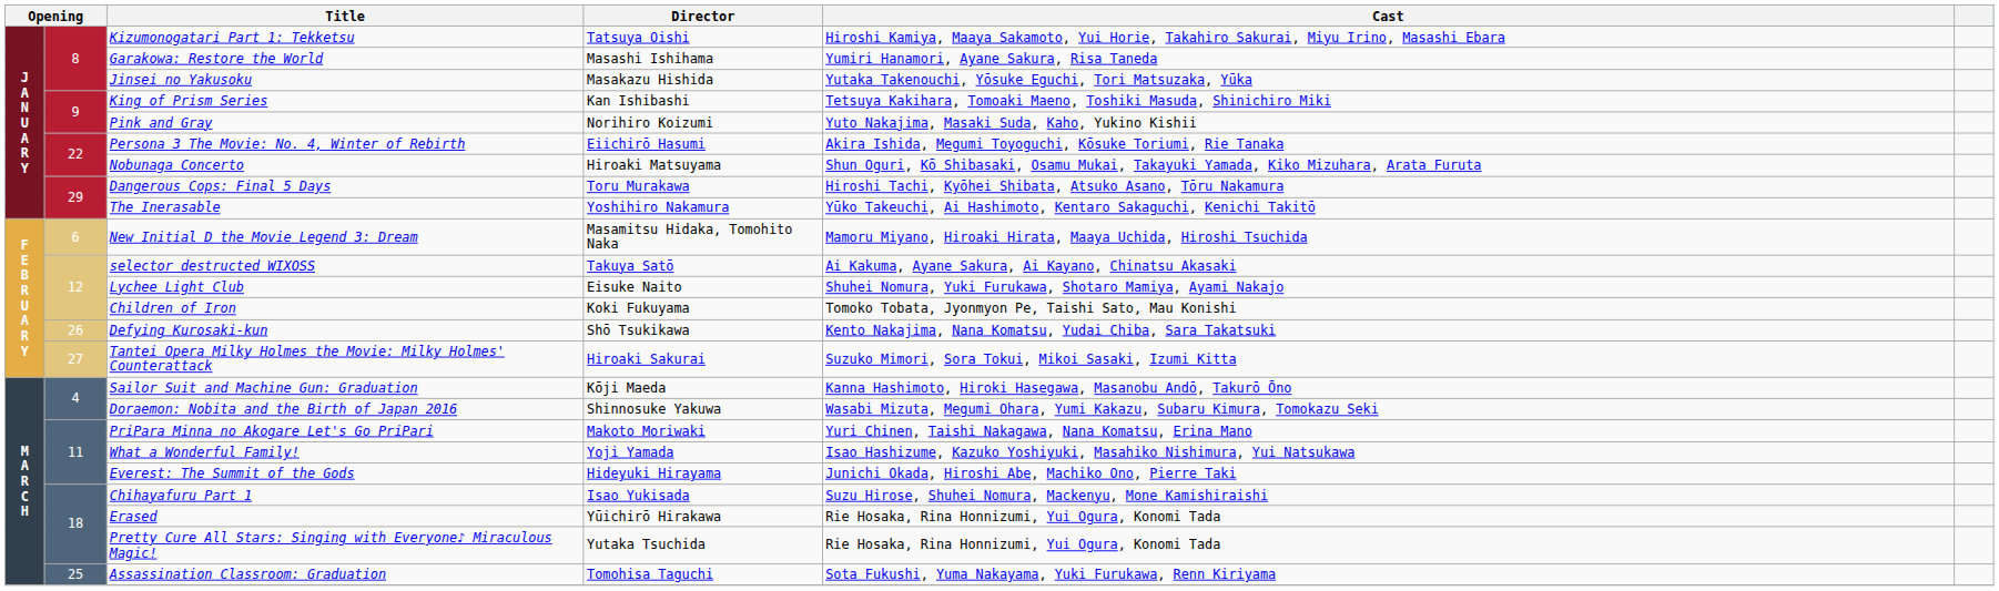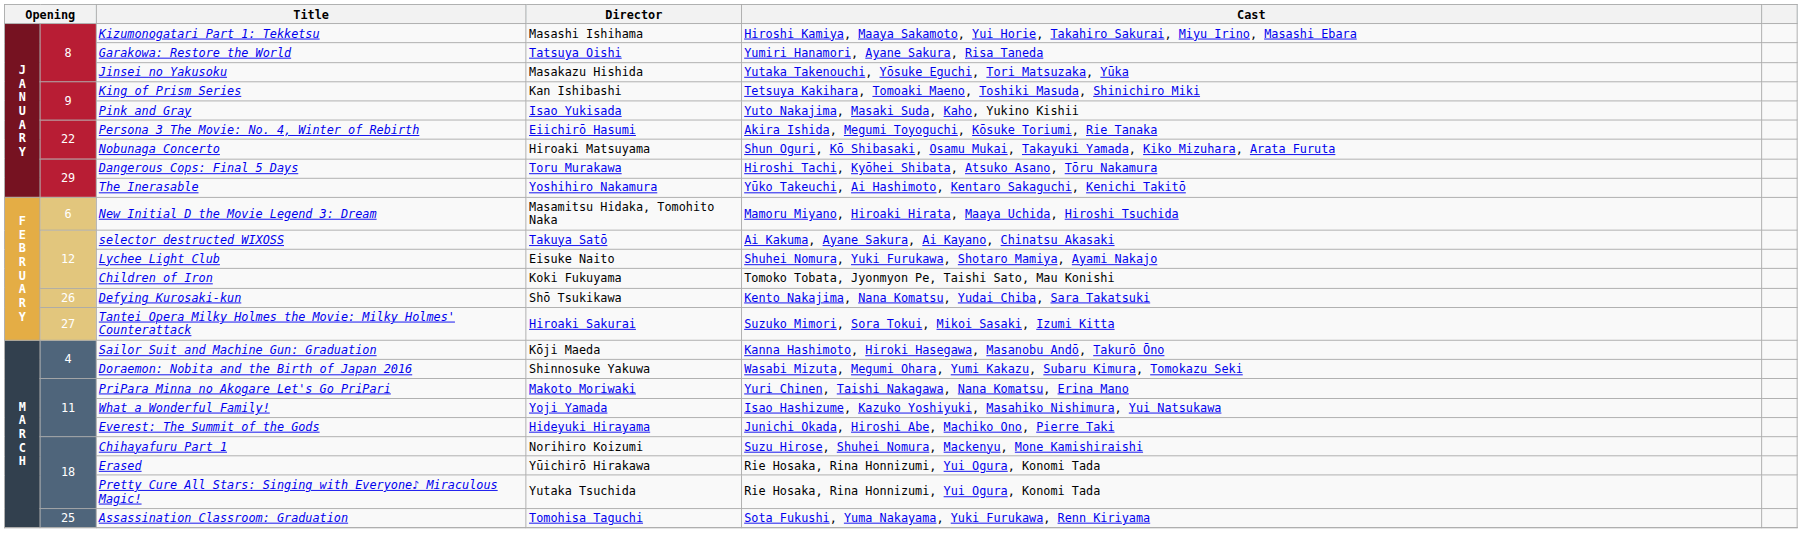Kizumonogatari Part 1: Tekketsu | Director: Tatsuya Oishi -> Masashi Ishihama
Garakowa: Restore the World | Director: Masashi Ishihama -> Tatsuya Oishi
Pink and Gray | Director: Norihiro Koizumi -> Isao Yukisada
Chihayafuru Part 1 | Director: Isao Yukisada -> Norihiro Koizumi
